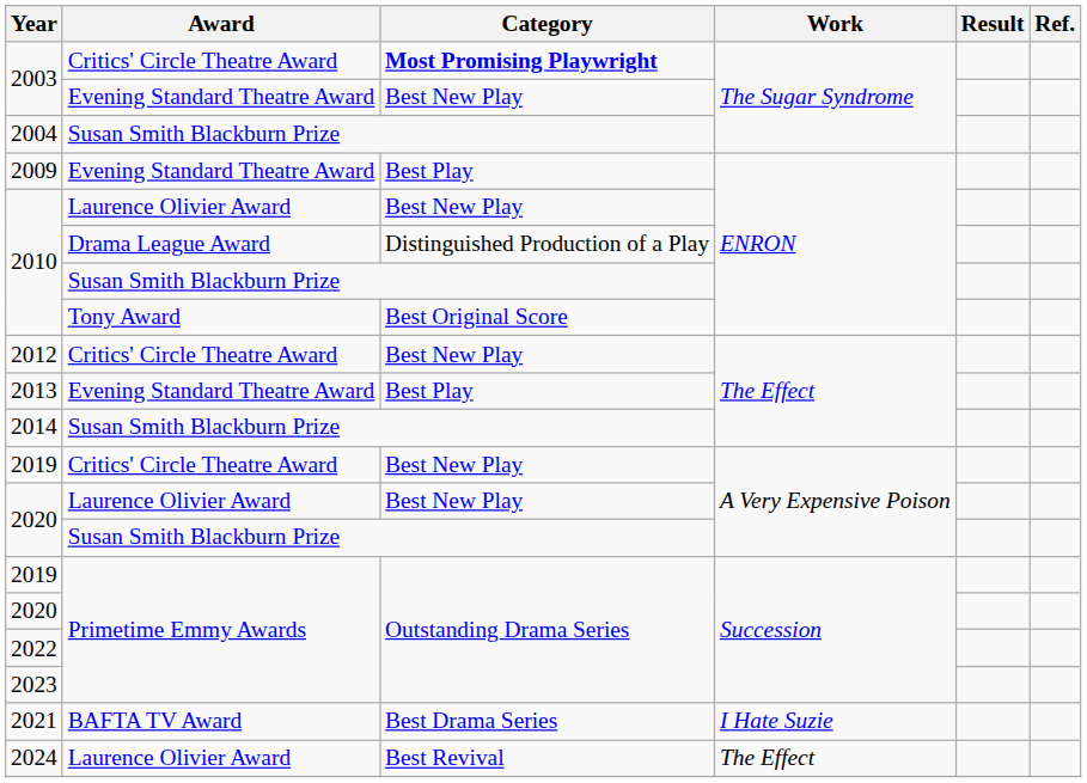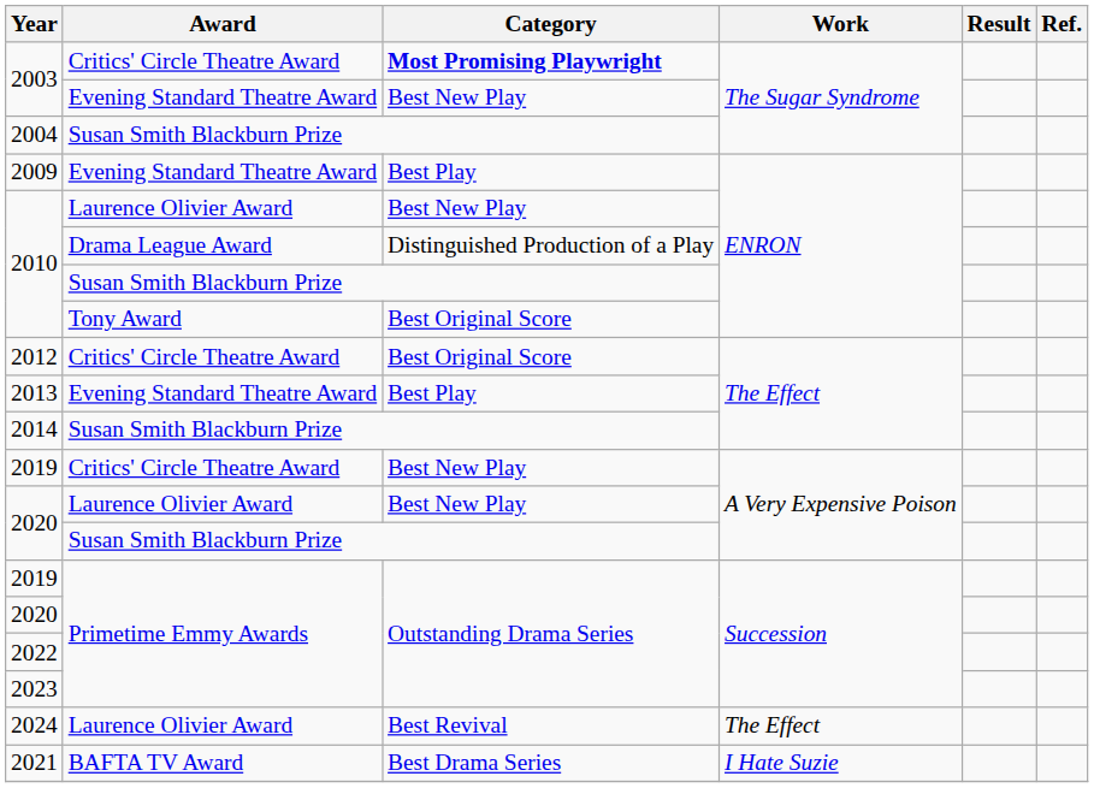2012 | Category: Best New Play -> Best Original Score
rows swapped: 2021 <-> 2024
